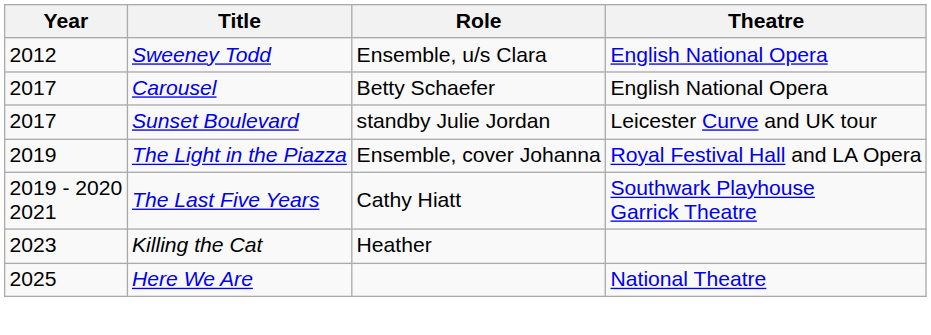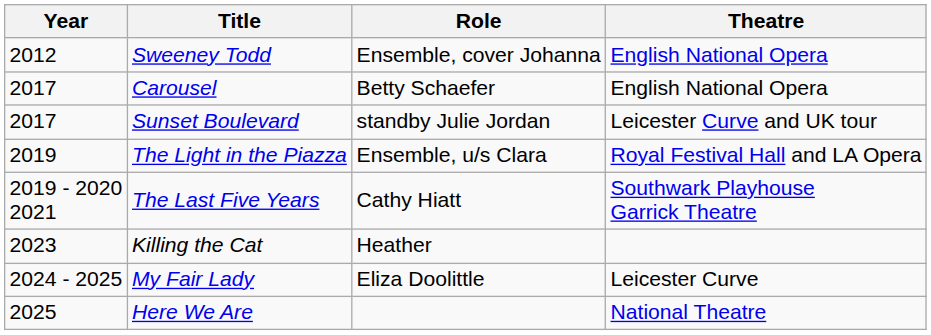Sweeney Todd | Role: Ensemble, u/s Clara -> Ensemble, cover Johanna
The Light in the Piazza | Role: Ensemble, cover Johanna -> Ensemble, u/s Clara
+ row: 2024 - 2025 | My Fair Lady | Eliza Doolittle | Leicester Curve
